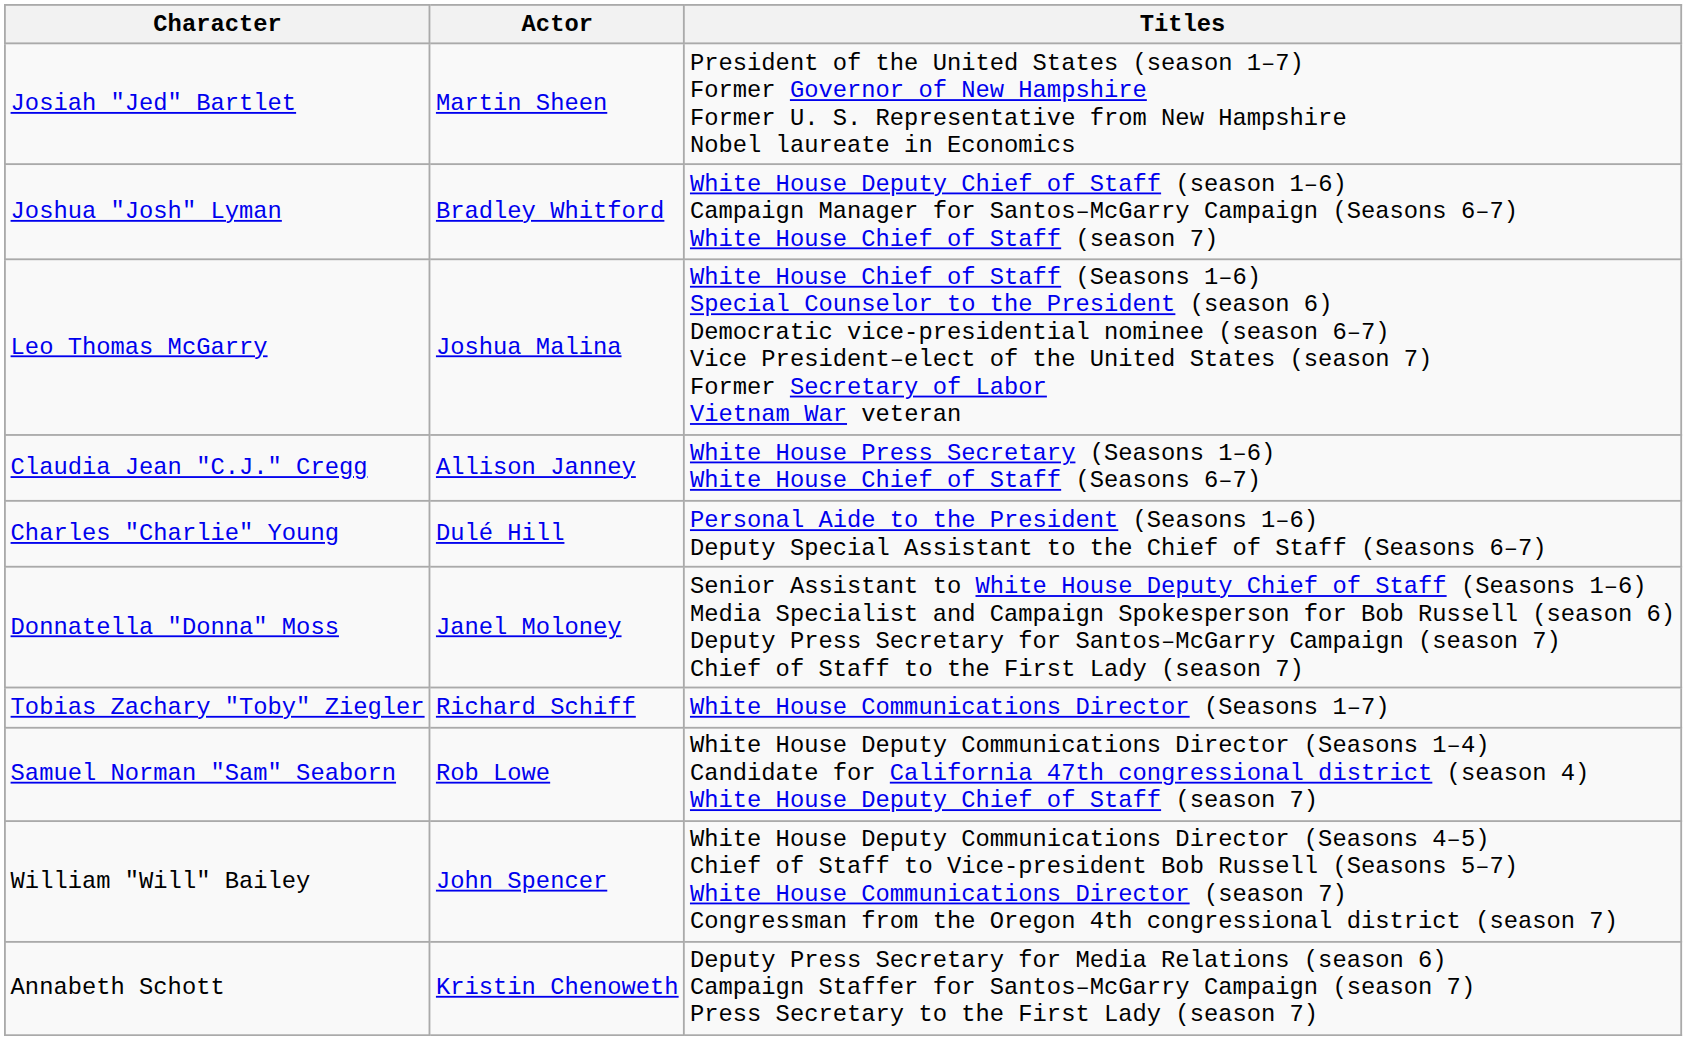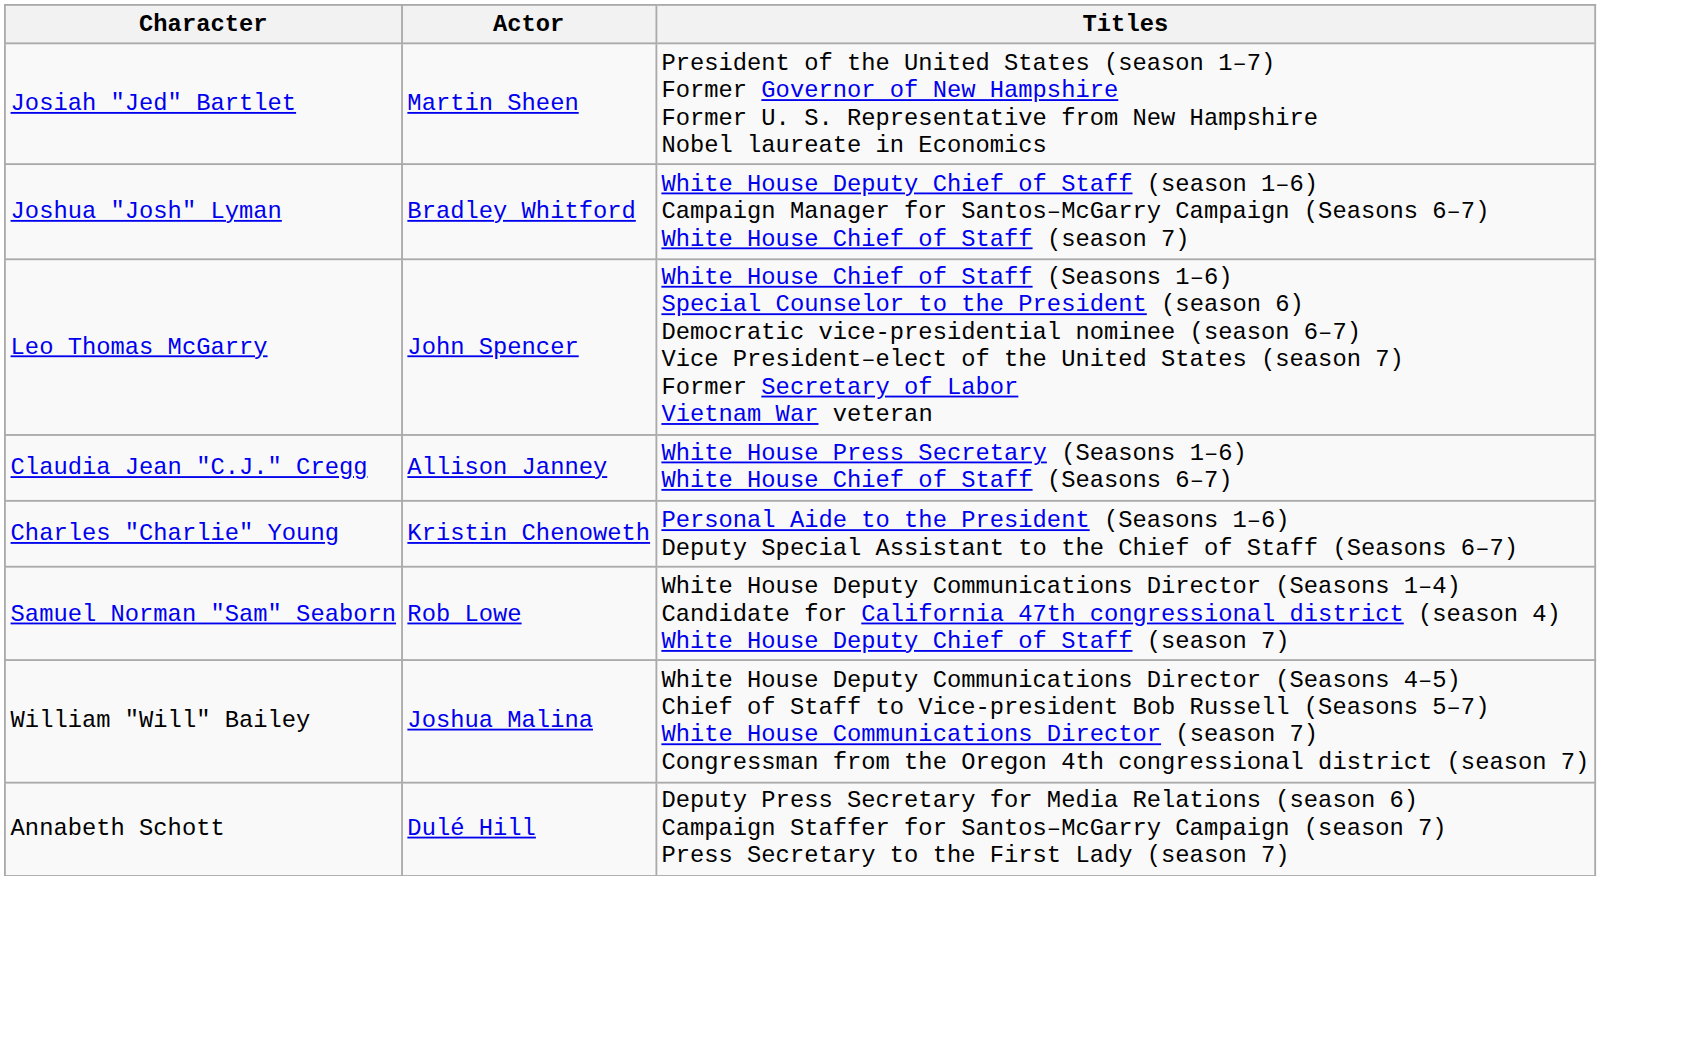Leo Thomas McGarry | Actor: Joshua Malina -> John Spencer
Charles "Charlie" Young | Actor: Dulé Hill -> Kristin Chenoweth
- row: Donnatella "Donna" Moss | Janel Moloney | Senior Assistant to White House Deputy Chief of Staff (Seasons 1–6) Media Specialist and Campaign Spokesperson for Bob Russell (season 6) Deputy Press Secretary for Santos–McGarry Campaign (season 7) Chief of Staff to the First Lady (season 7)
- row: Tobias Zachary "Toby" Ziegler | Richard Schiff | White House Communications Director (Seasons 1–7)
William "Will" Bailey | Actor: John Spencer -> Joshua Malina
Annabeth Schott | Actor: Kristin Chenoweth -> Dulé Hill
